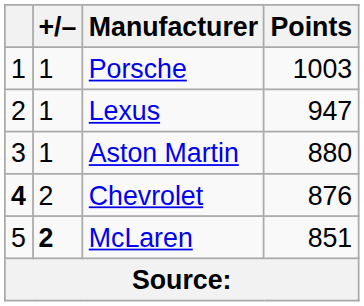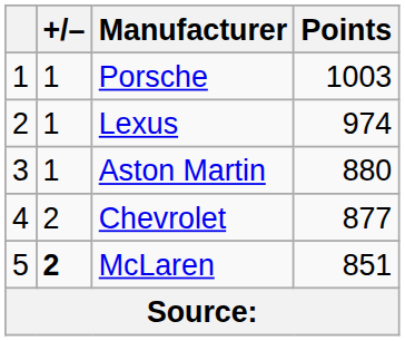Lexus | Points: 947 -> 974
Chevrolet | column 1: bold -> normal
Chevrolet | Points: 876 -> 877
